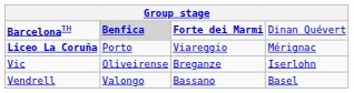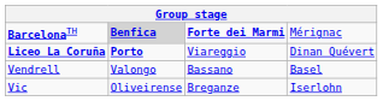BarcelonaTH | column 4: Dinan Quévert -> Mérignac
Liceo La Coruña | column 2: normal -> bold
Liceo La Coruña | column 4: Mérignac -> Dinan Quévert
rows swapped: Vic <-> Vendrell
